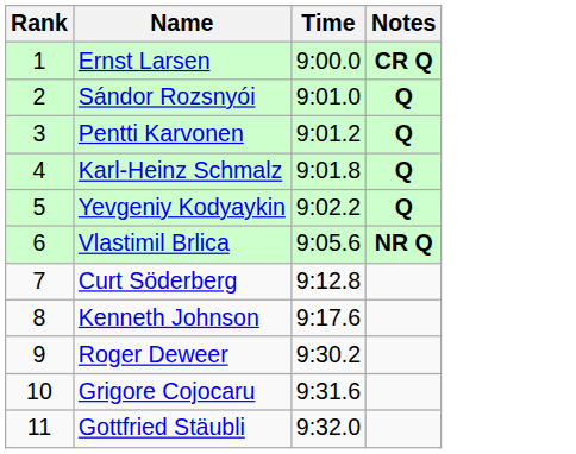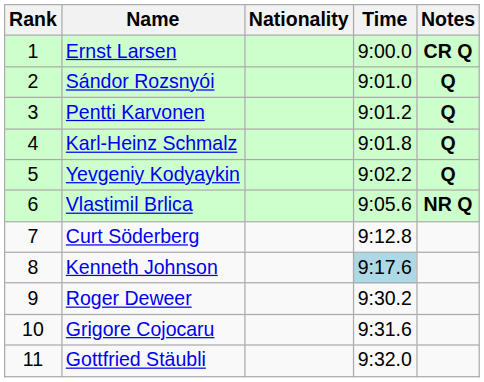+ column: Nationality
Kenneth Johnson | Time: no background -> lightblue background
